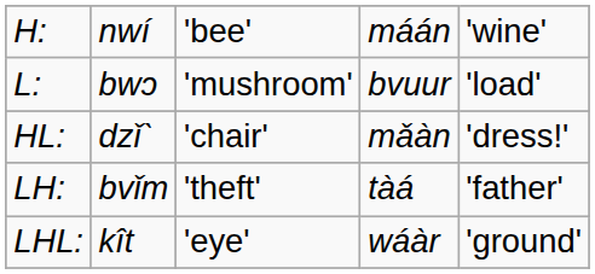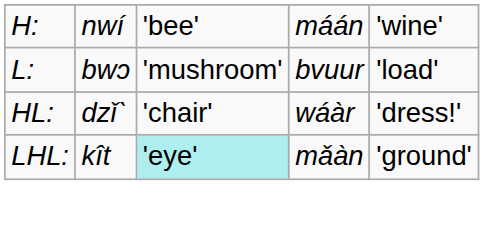HL: | column 4: mǎàn -> wáàr
- row: LH: | bvǐm | 'theft' | tàá | 'father'
LHL: | column 3: no background -> paleturquoise background
LHL: | column 4: wáàr -> mǎàn
